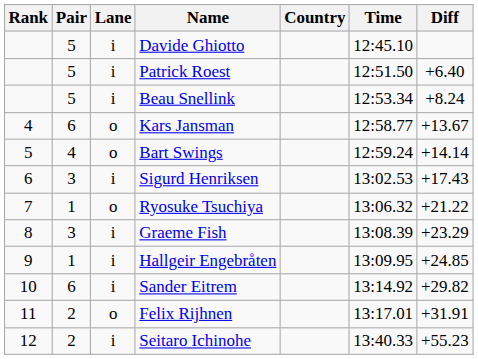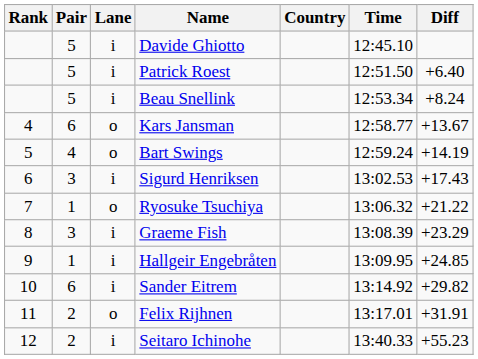Bart Swings | Diff: +14.14 -> +14.19
